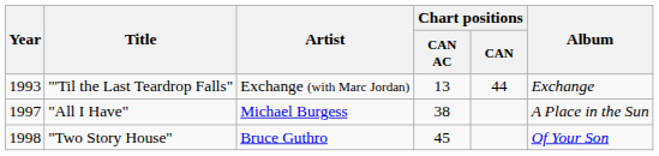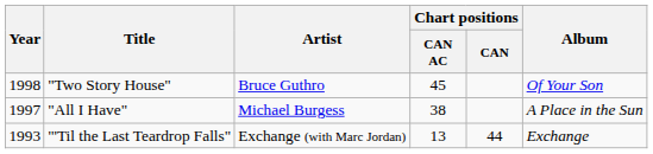rows swapped: "'Til the Last Teardrop Falls" <-> "Two Story House"
